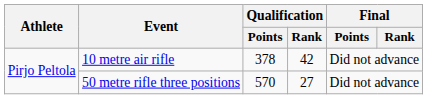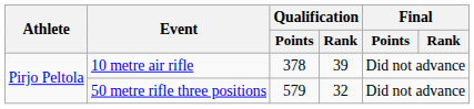10 metre air rifle | Qualification / Rank: 42 -> 39
50 metre rifle three positions | Qualification / Points: 570 -> 579
50 metre rifle three positions | Qualification / Rank: 27 -> 32
